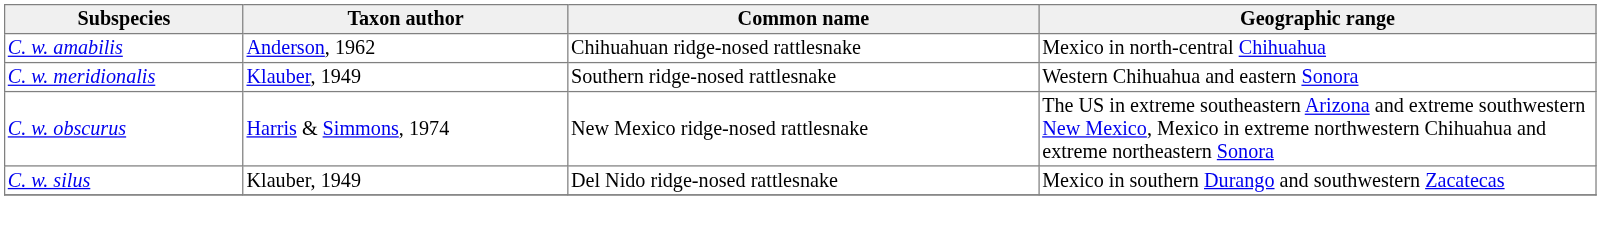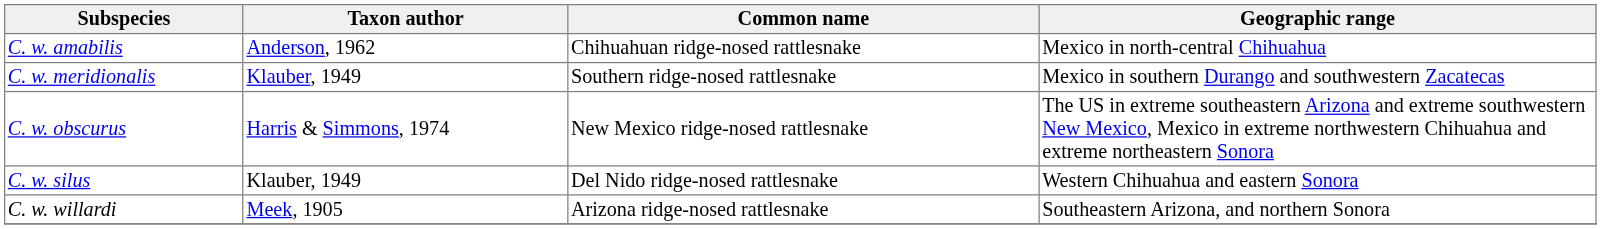C. w. meridionalis | Geographic range: Western Chihuahua and eastern Sonora -> Mexico in southern Durango and southwestern Zacatecas
C. w. silus | Geographic range: Mexico in southern Durango and southwestern Zacatecas -> Western Chihuahua and eastern Sonora
+ row: C. w. willardi | Meek, 1905 | Arizona ridge-nosed rattlesnake | Southeastern Arizona, and northern Sonora
